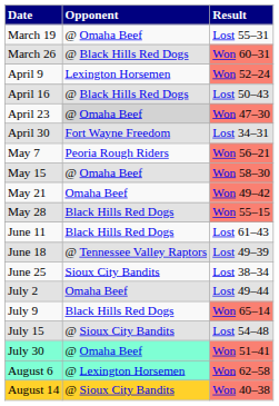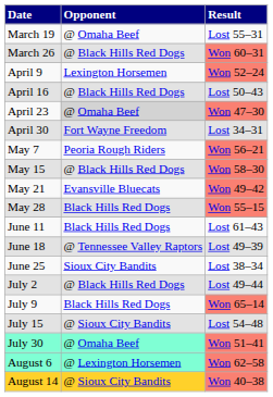May 15 | Opponent: @ Omaha Beef -> @ Black Hills Red Dogs
May 21 | Opponent: Omaha Beef -> Evansville Bluecats
July 2 | Opponent: Omaha Beef -> @ Black Hills Red Dogs
